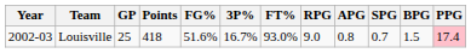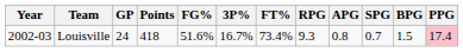Louisville | GP: 25 -> 24
Louisville | FT%: 93.0% -> 73.4%
Louisville | RPG: 9.0 -> 9.3
